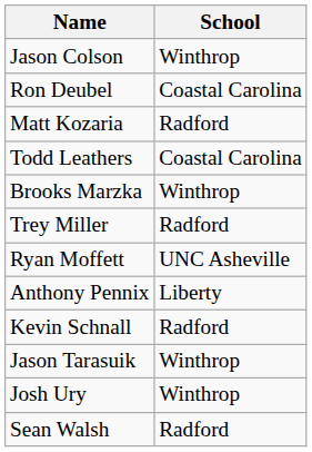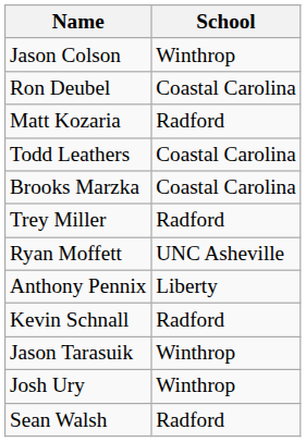Brooks Marzka | School: Winthrop -> Coastal Carolina
